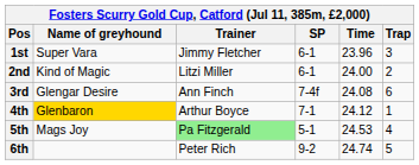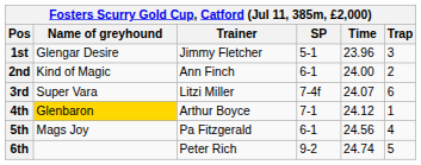1st | Name of greyhound: Super Vara -> Glengar Desire
1st | SP: 6-1 -> 5-1
2nd | Trainer: Litzi Miller -> Ann Finch
3rd | Name of greyhound: Glengar Desire -> Super Vara
3rd | Trainer: Ann Finch -> Litzi Miller
3rd | Time: 24.08 -> 24.07
5th | Trainer: lightgreen background -> no background
5th | SP: 5-1 -> 6-1
5th | Time: 24.53 -> 24.56
